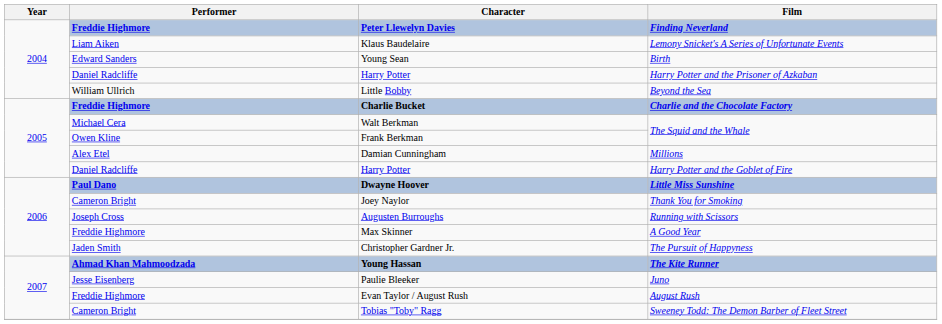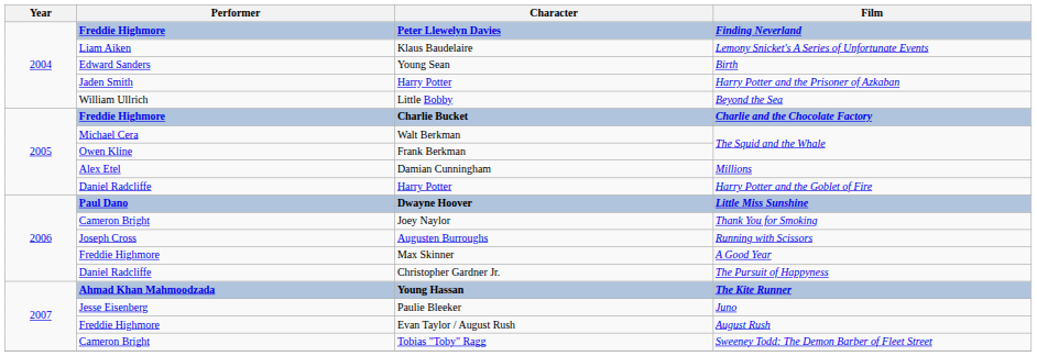Harry Potter / Harry Potter and the Prisoner of Azkaban | Performer: Daniel Radcliffe -> Jaden Smith
Christopher Gardner Jr. | Performer: Jaden Smith -> Daniel Radcliffe
